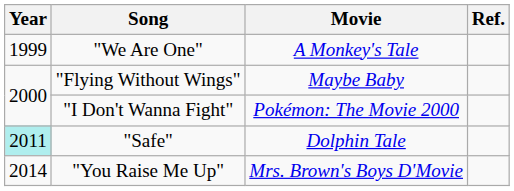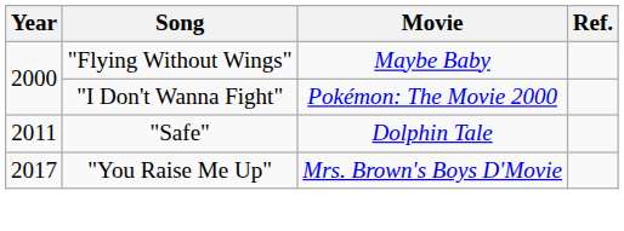- row: 1999 | "We Are One" | A Monkey's Tale
"Safe" | Year: paleturquoise background -> no background
"You Raise Me Up" | Year: 2014 -> 2017
